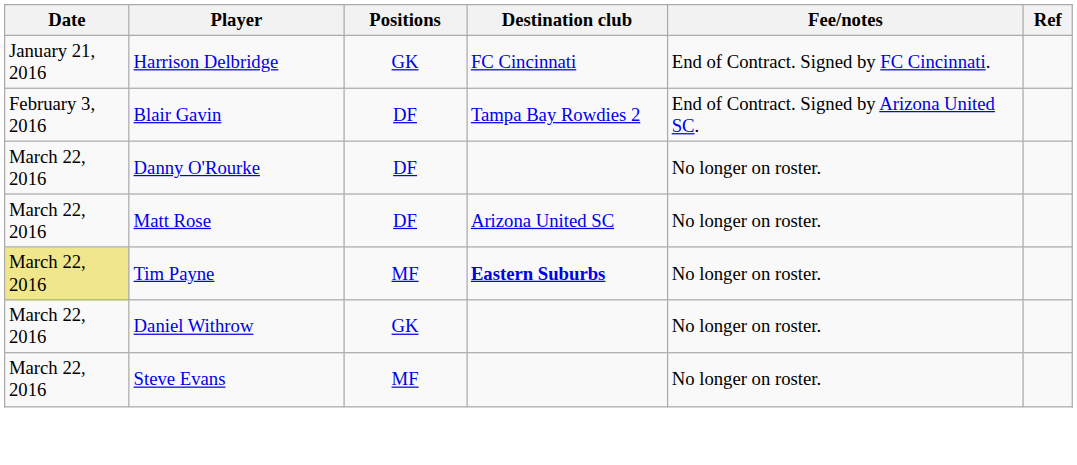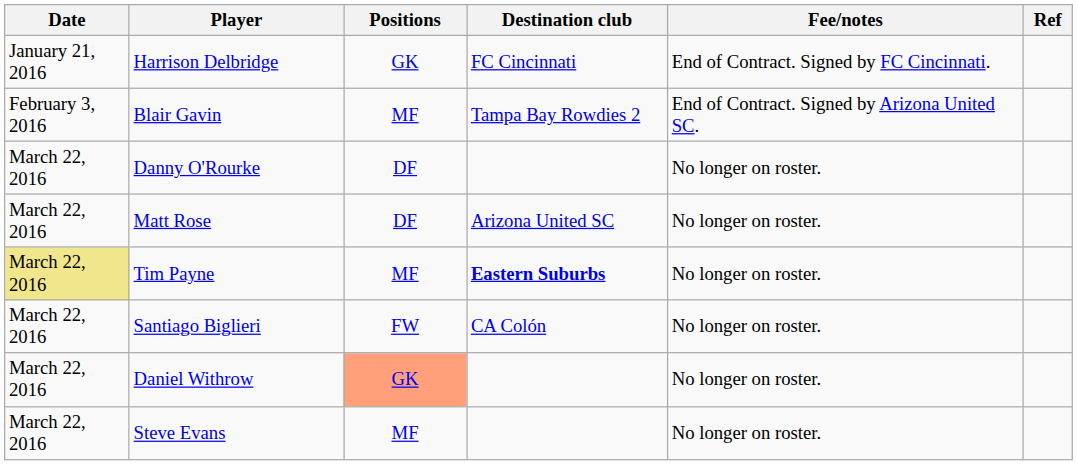Blair Gavin | Positions: DF -> MF
+ row: March 22, 2016 | Santiago Biglieri | FW | CA Colón | No longer on roster.
Daniel Withrow | Positions: no background -> lightsalmon background
